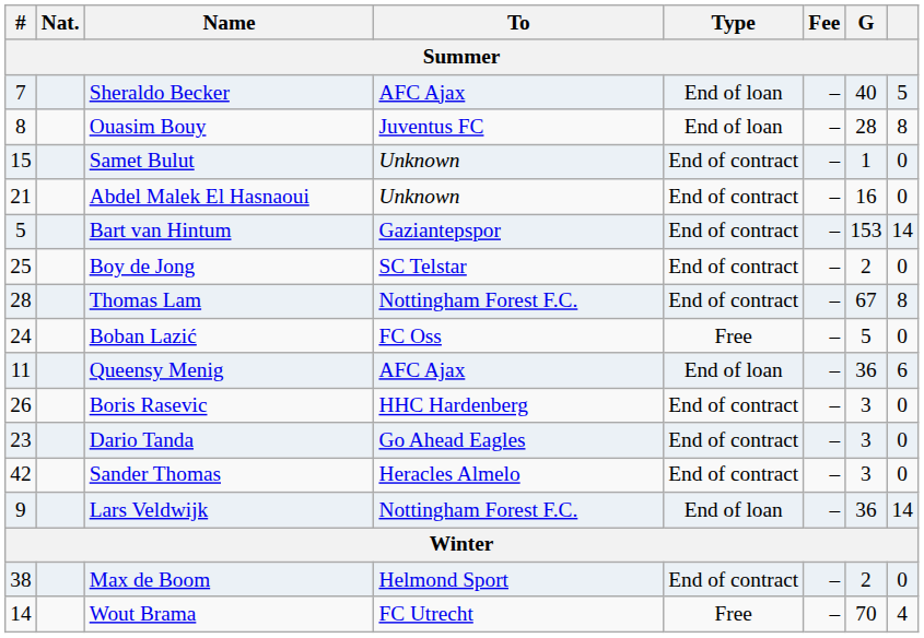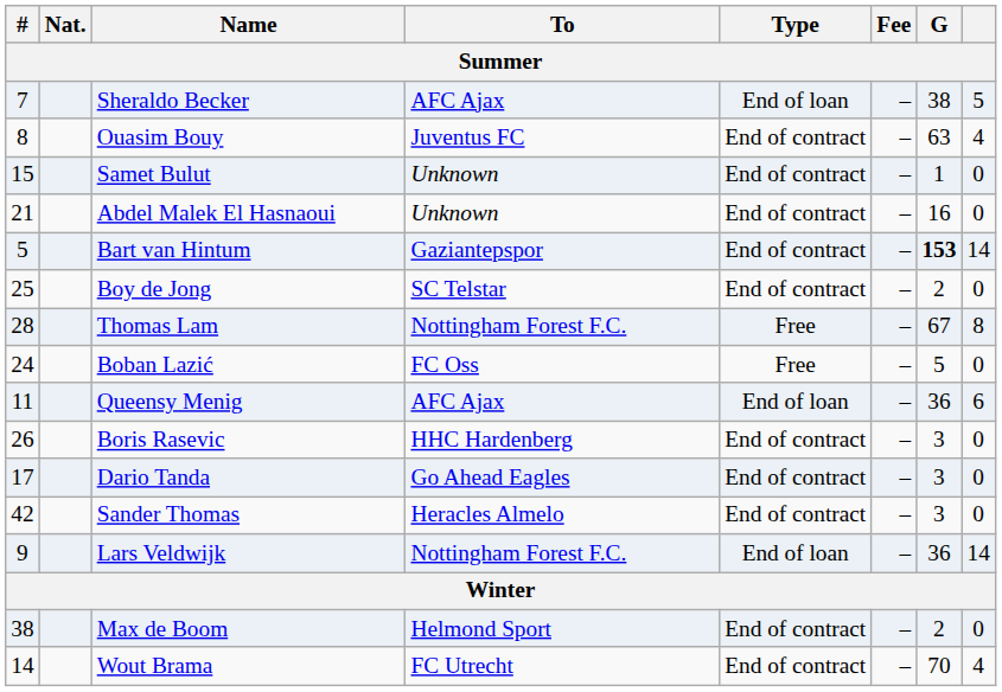Sheraldo Becker | G: 40 -> 38
Ouasim Bouy | Type: End of loan -> End of contract
Ouasim Bouy | G: 28 -> 63
Ouasim Bouy | column 8: 8 -> 4
Bart van Hintum | G: normal -> bold
Thomas Lam | Type: End of contract -> Free
Dario Tanda | #: 23 -> 17
Wout Brama | Type: Free -> End of contract
